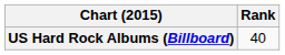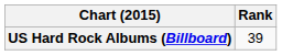US Hard Rock Albums (Billboard) | Rank: 40 -> 39
